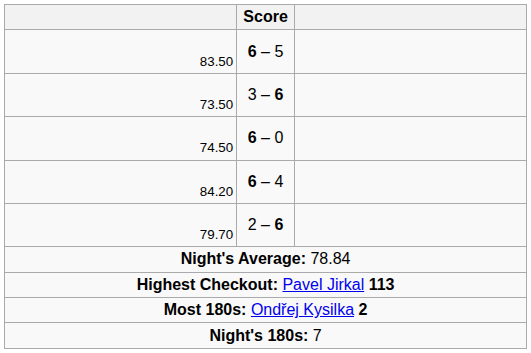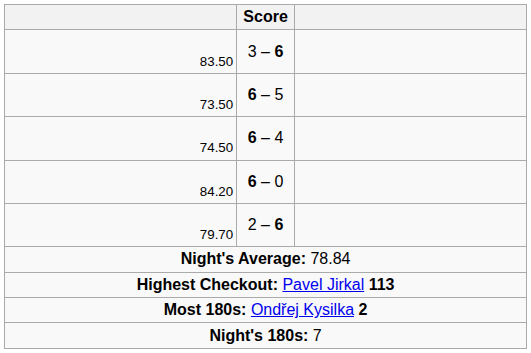83.50 | Score: 6 – 5 -> 3 – 6
73.50 | Score: 3 – 6 -> 6 – 5
74.50 | Score: 6 – 0 -> 6 – 4
84.20 | Score: 6 – 4 -> 6 – 0
